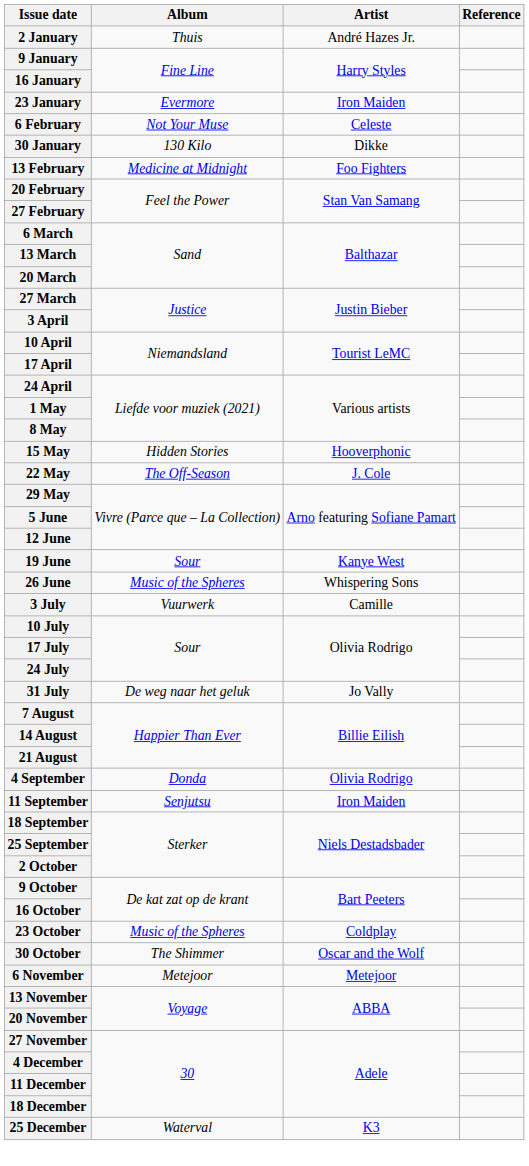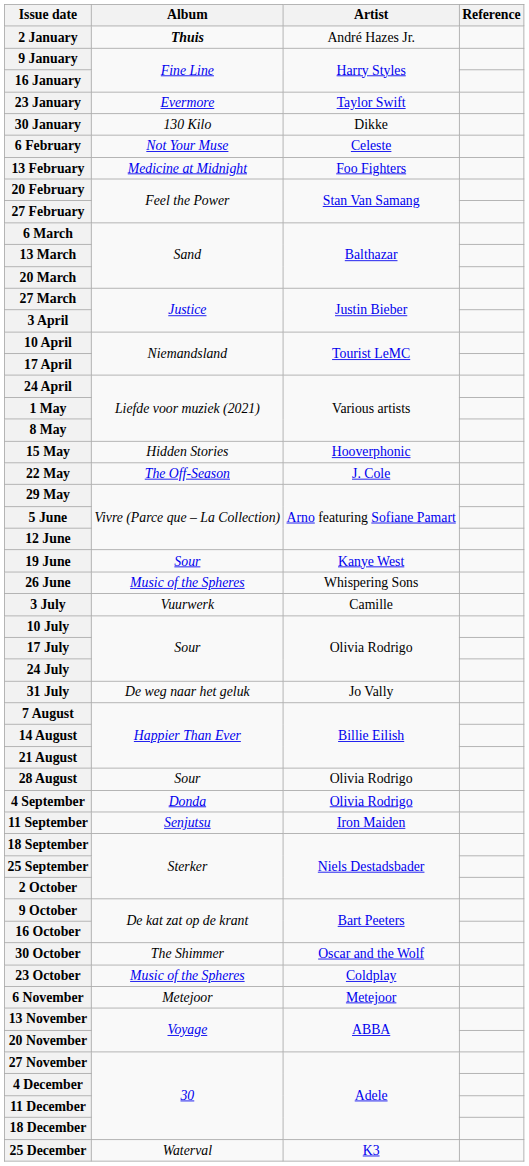2 January | Album: normal -> bold
23 January | Artist: Iron Maiden -> Taylor Swift
rows swapped: 30 January <-> 6 February
+ row: 28 August | Sour | Olivia Rodrigo
rows swapped: 23 October <-> 30 October
